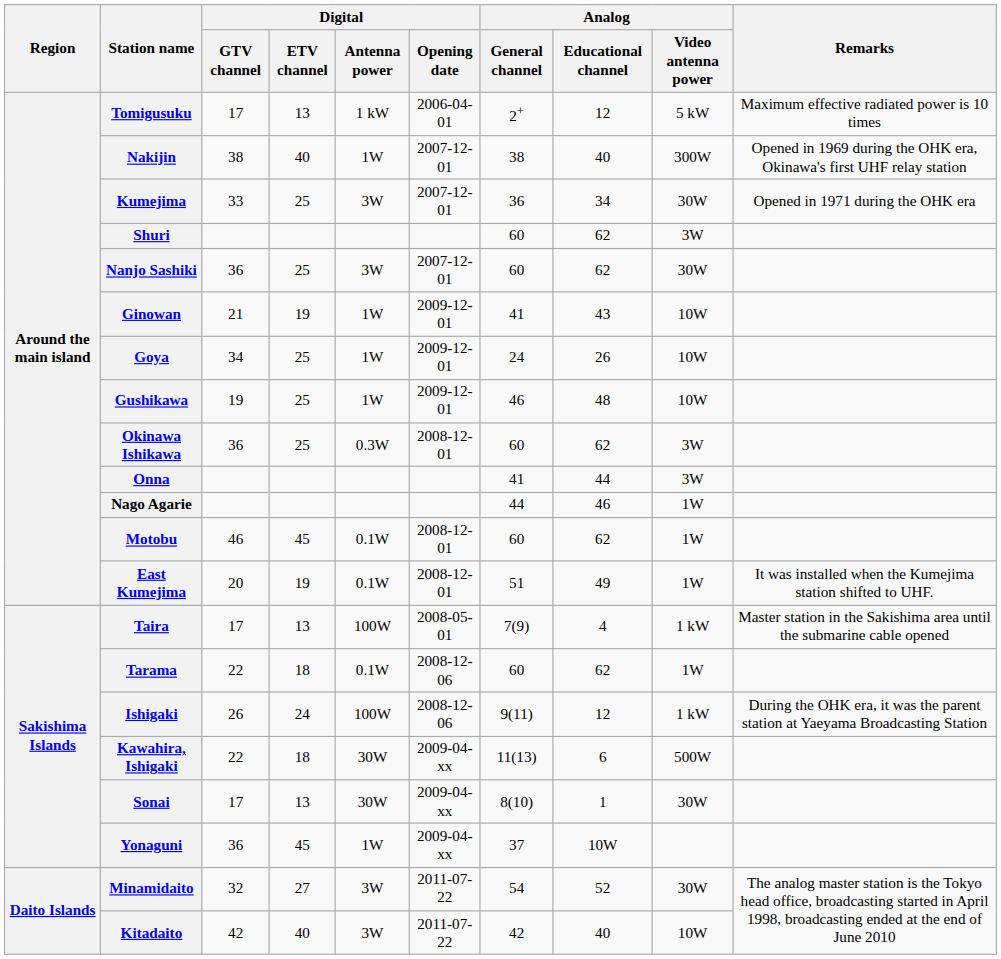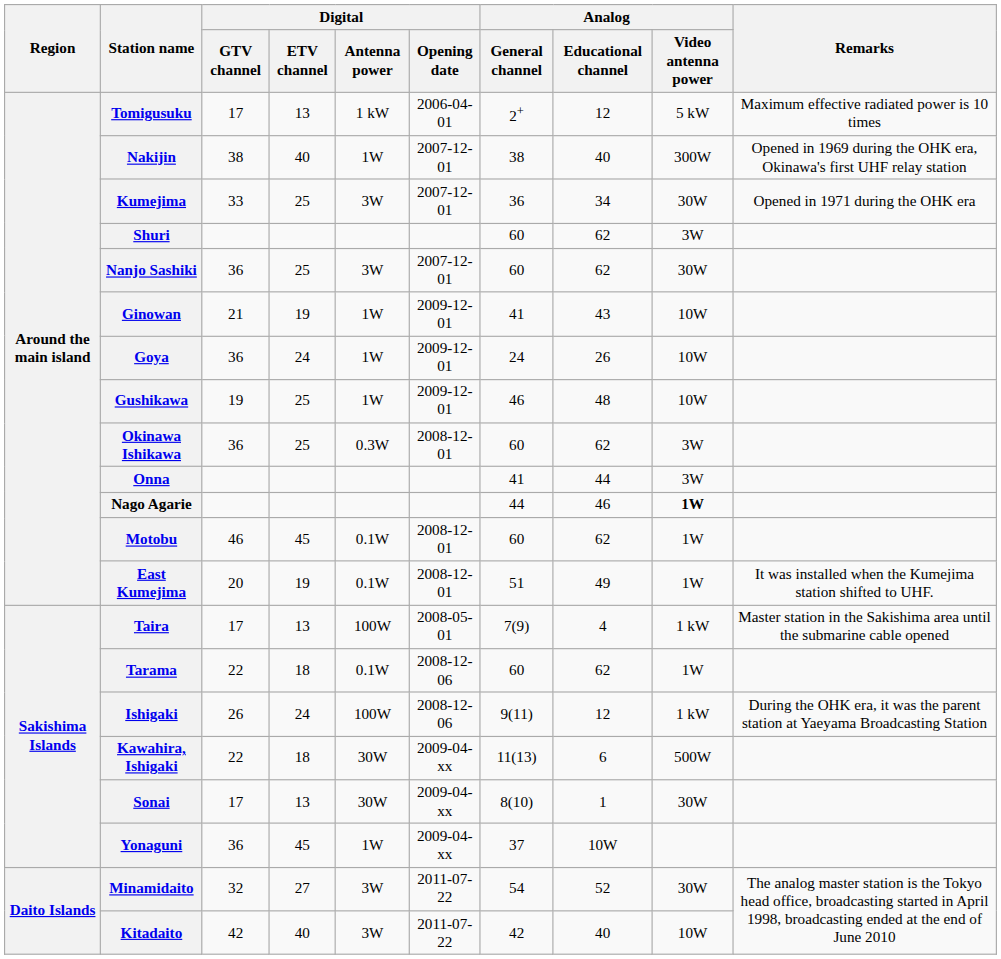Goya | Digital / GTV channel: 34 -> 36
Goya | Digital / ETV channel: 25 -> 24
Nago Agarie | Analog / Video antenna power: normal -> bold
